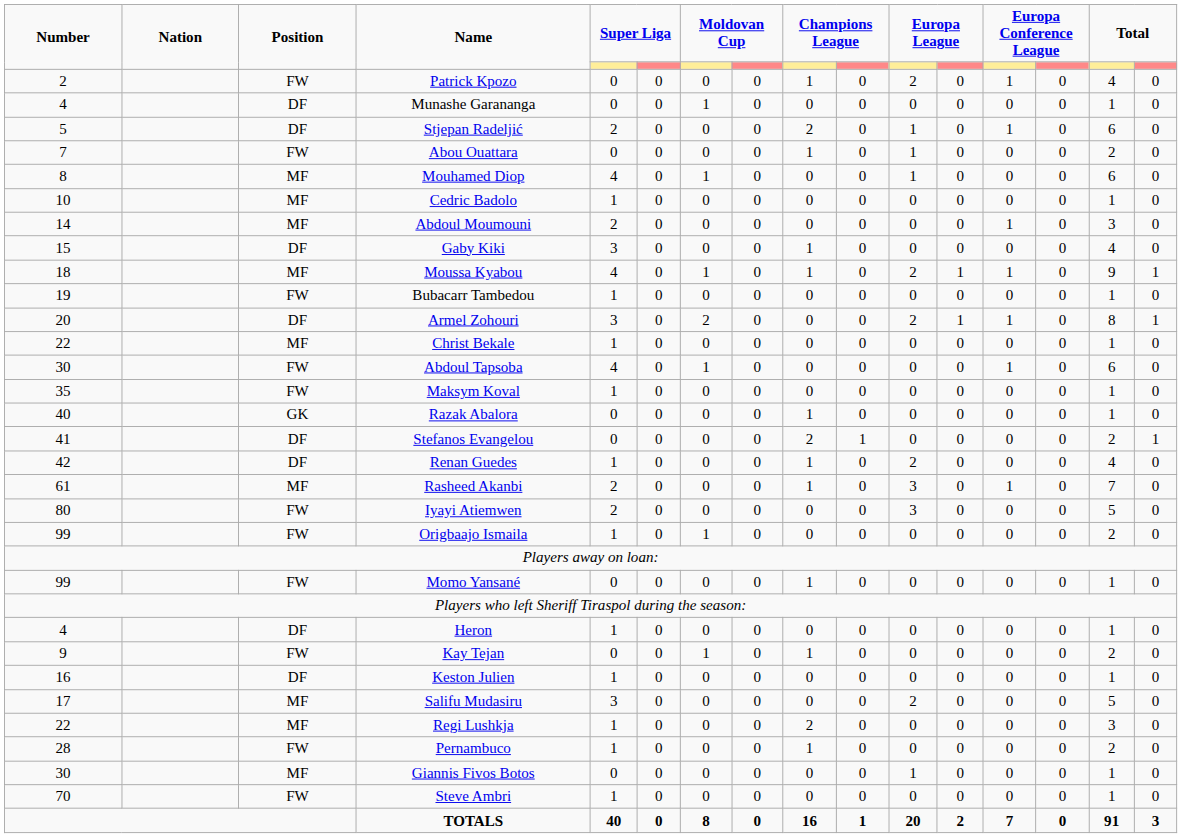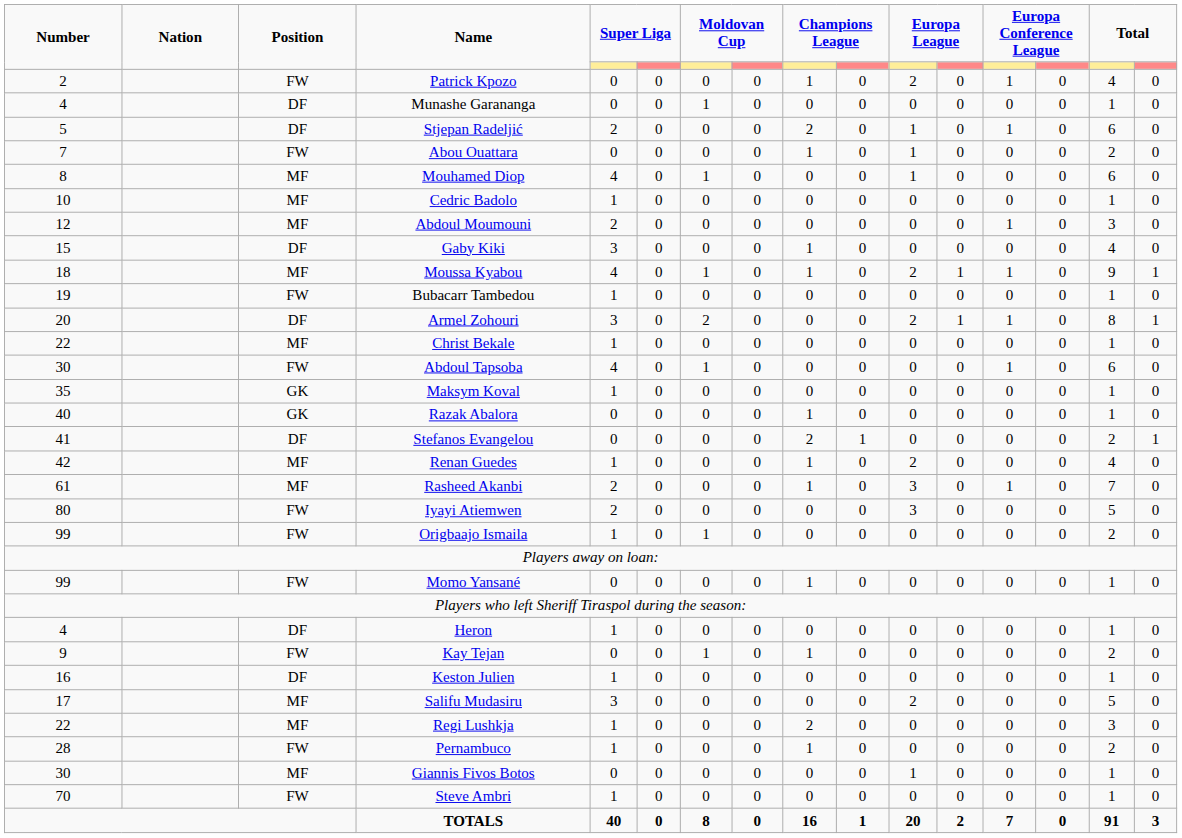Abdoul Moumouni | Number: 14 -> 12
Maksym Koval | Position: FW -> GK
Renan Guedes | Position: DF -> MF
